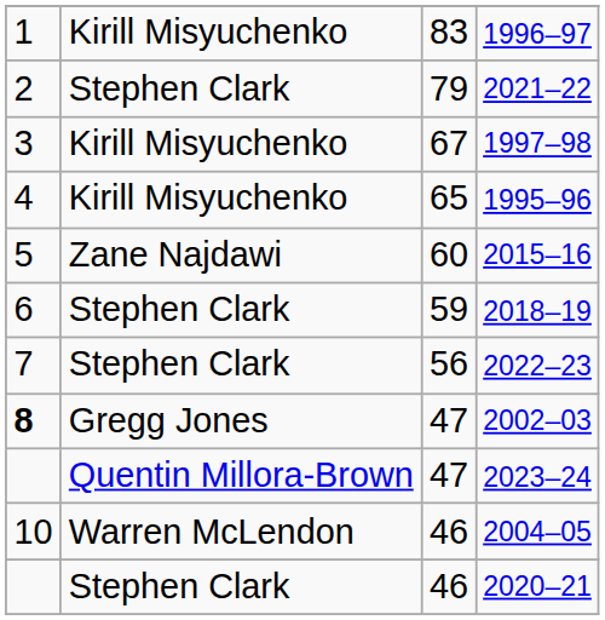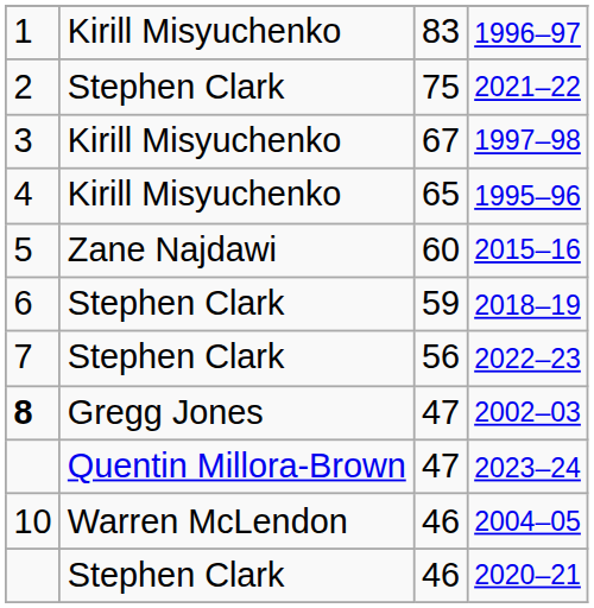2021–22 | column 3: 79 -> 75
